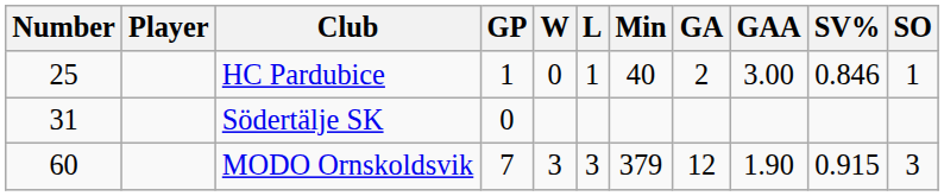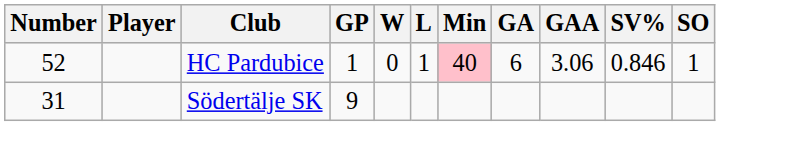HC Pardubice | Number: 25 -> 52
HC Pardubice | Min: no background -> pink background
HC Pardubice | GA: 2 -> 6
HC Pardubice | GAA: 3.00 -> 3.06
Södertälje SK | GP: 0 -> 9
- row: 60 | MODO Ornskoldsvik | 7 | 3 | 3 | 379 | 12 | 1.90 | 0.915 | 3
